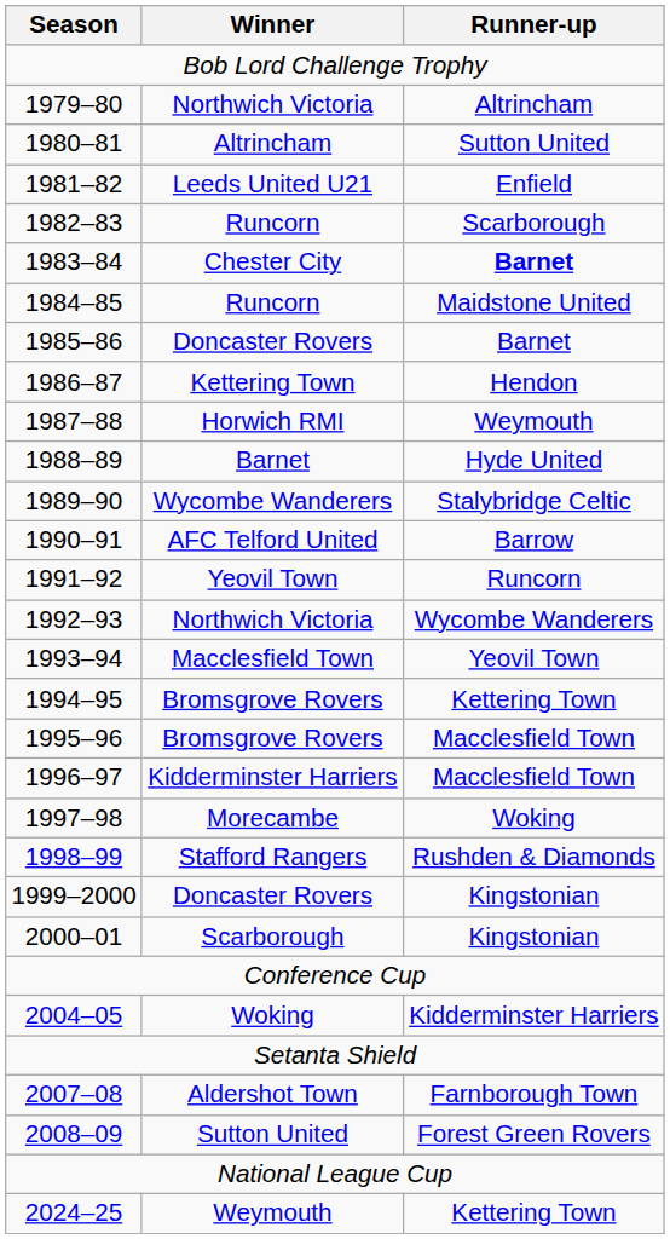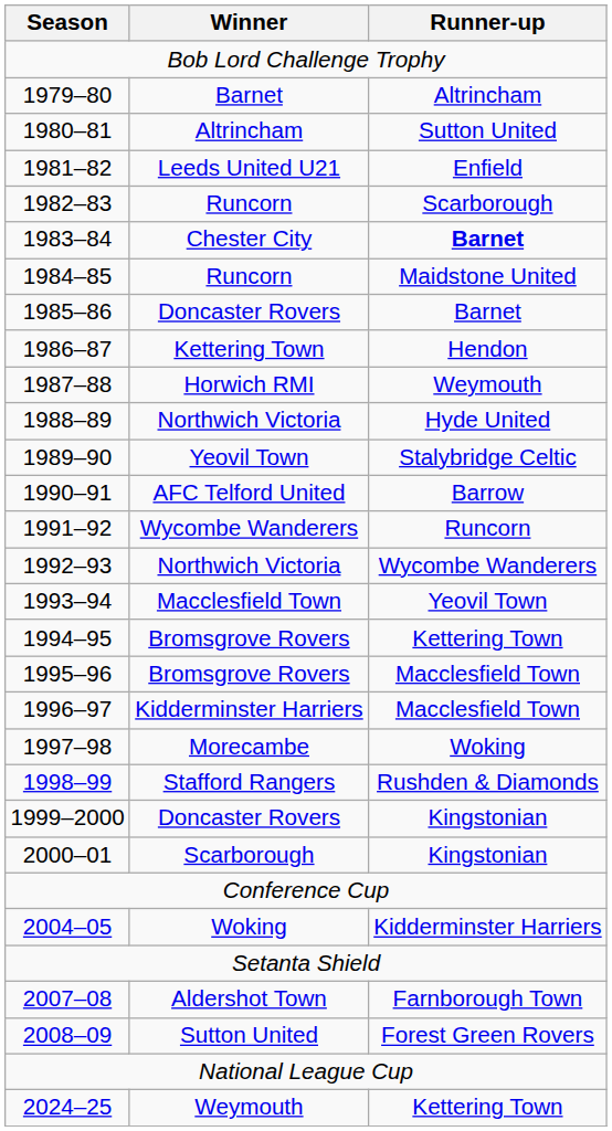1979–80 | Winner: Northwich Victoria -> Barnet
1988–89 | Winner: Barnet -> Northwich Victoria
1989–90 | Winner: Wycombe Wanderers -> Yeovil Town
1991–92 | Winner: Yeovil Town -> Wycombe Wanderers
